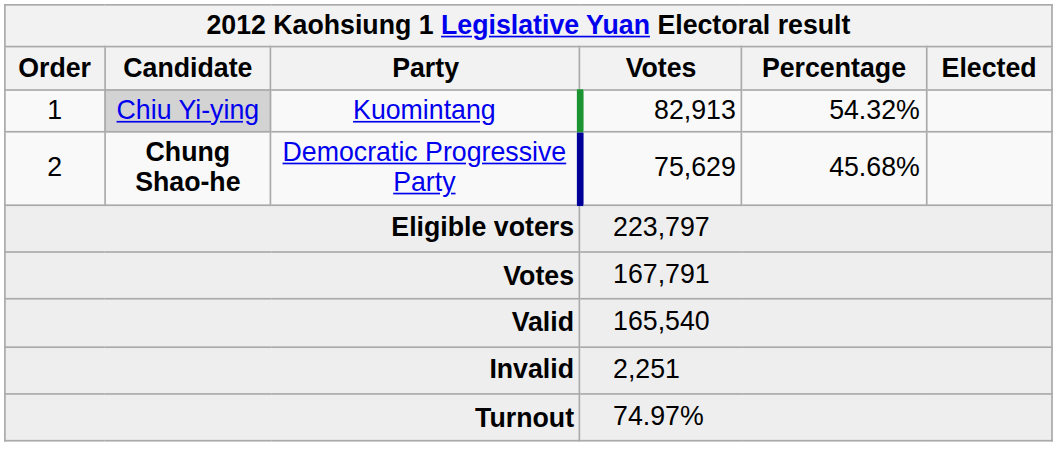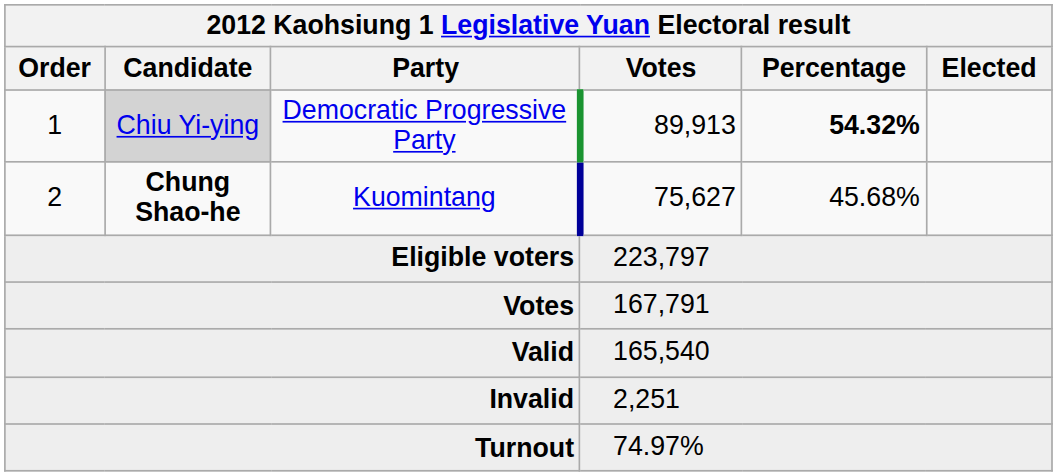1 | Party: Kuomintang -> Democratic Progressive Party
1 | Votes: 82,913 -> 89,913
1 | Percentage: normal -> bold
2 | Party: Democratic Progressive Party -> Kuomintang
2 | Votes: 75,629 -> 75,627
